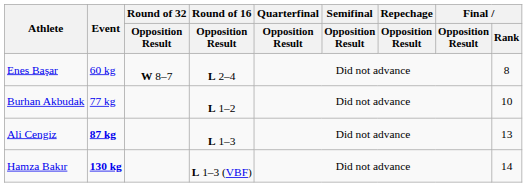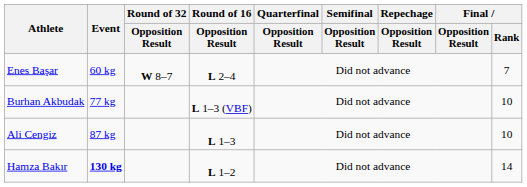Enes Başar | Final / Rank: 8 -> 7
Burhan Akbudak | Round of 16 / Opposition Result: L 1–2 -> L 1–3 (VBF)
Ali Cengiz | Event: bold -> normal
Ali Cengiz | Final / Rank: 13 -> 10
Hamza Bakır | Round of 16 / Opposition Result: L 1–3 (VBF) -> L 1–2
